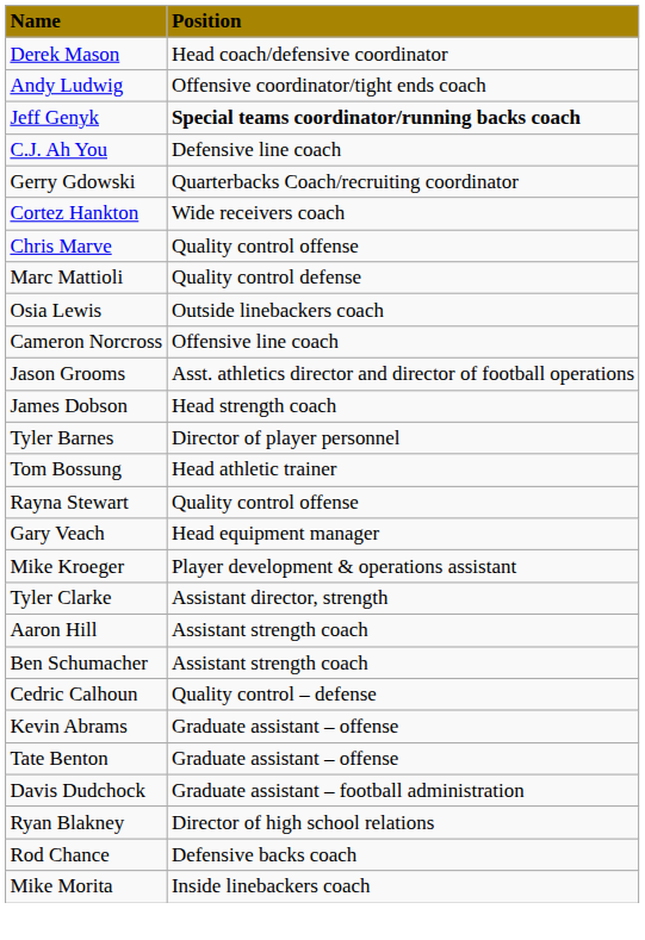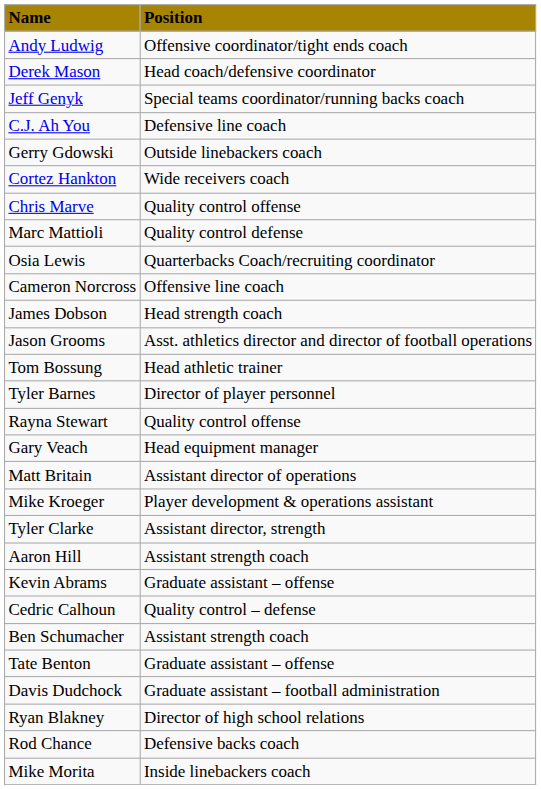rows swapped: Derek Mason <-> Andy Ludwig
Jeff Genyk | column 2: bold -> normal
Gerry Gdowski | column 2: Quarterbacks Coach/recruiting coordinator -> Outside linebackers coach
Osia Lewis | column 2: Outside linebackers coach -> Quarterbacks Coach/recruiting coordinator
rows swapped: James Dobson <-> Jason Grooms
rows swapped: Tyler Barnes <-> Tom Bossung
+ row: Matt Britain | Assistant director of operations
rows swapped: Ben Schumacher <-> Kevin Abrams
